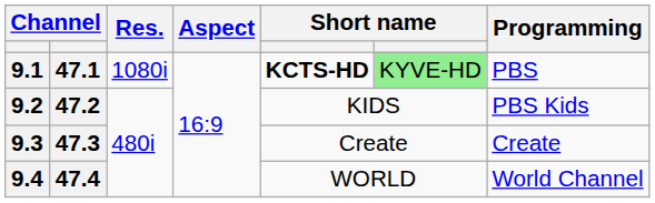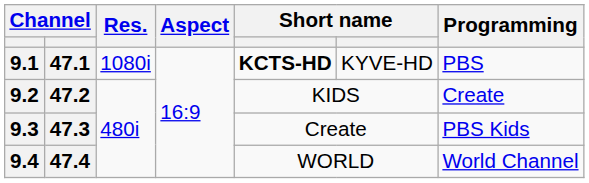9.1 | column 6: lightgreen background -> no background
9.2 | Programming: PBS Kids -> Create
9.3 | Programming: Create -> PBS Kids
